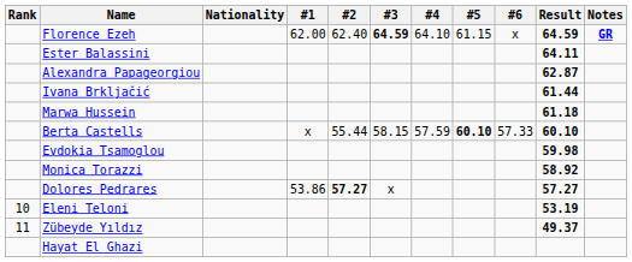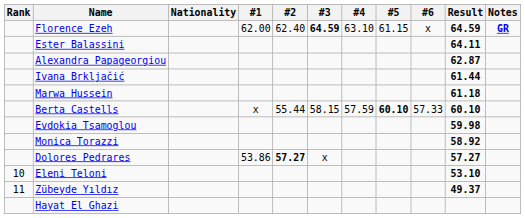Florence Ezeh | #4: 64.10 -> 63.10
Eleni Teloni | Result: 53.19 -> 53.10
